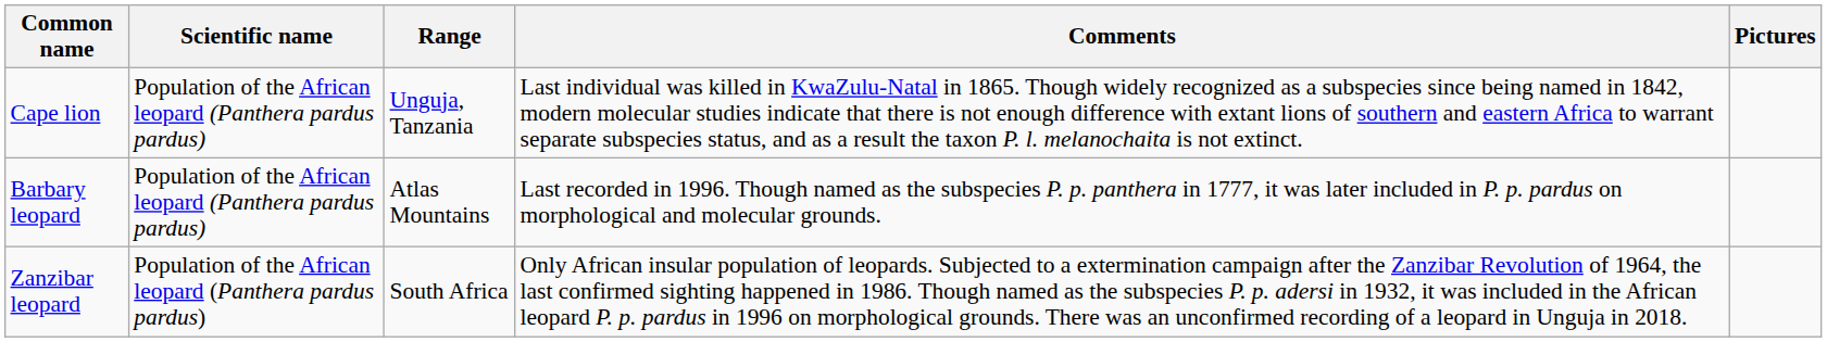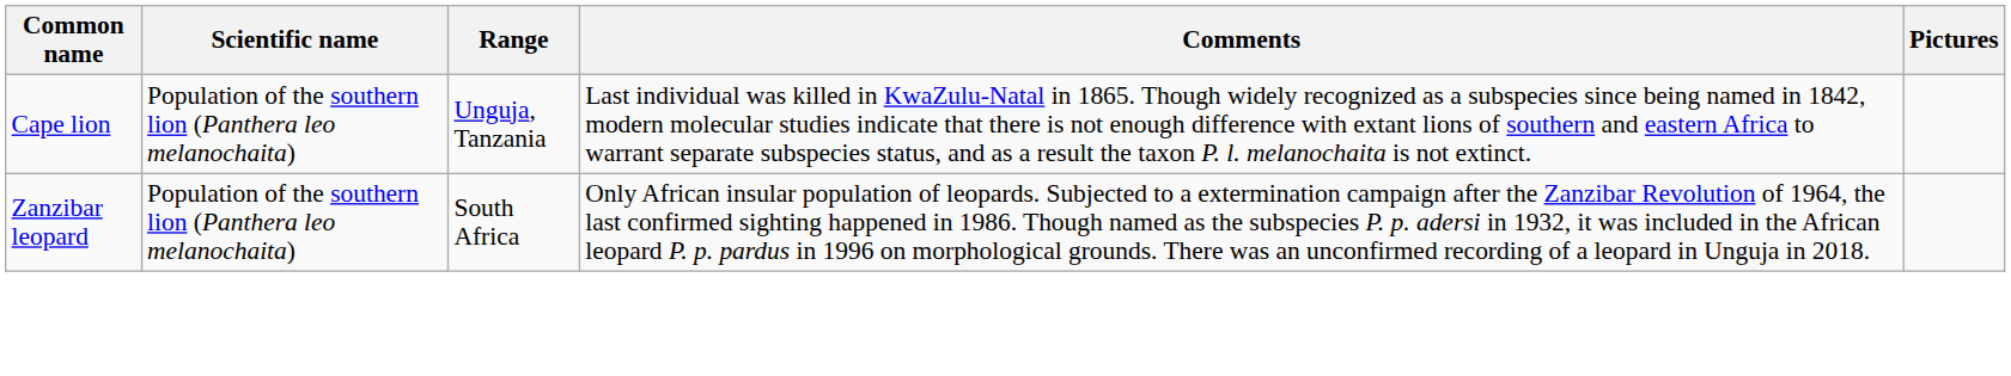Cape lion | Scientific name: Population of the African leopard (Panthera pardus pardus) -> Population of the southern lion (Panthera leo melanochaita)
- row: Barbary leopard | Population of the African leopard (Panthera pardus pardus) | Atlas Mountains | Last recorded in 1996. Though named as the subspecies P. p. panthera in 1777, it was later included in P. p. pardus on morphological and molecular grounds.
Zanzibar leopard | Scientific name: Population of the African leopard (Panthera pardus pardus) -> Population of the southern lion (Panthera leo melanochaita)
